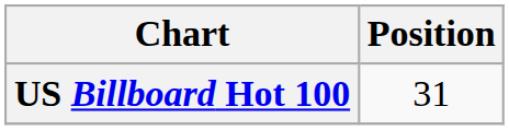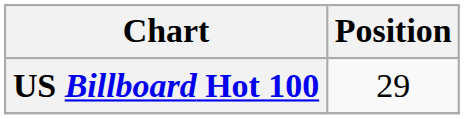US Billboard Hot 100 | Position: 31 -> 29
